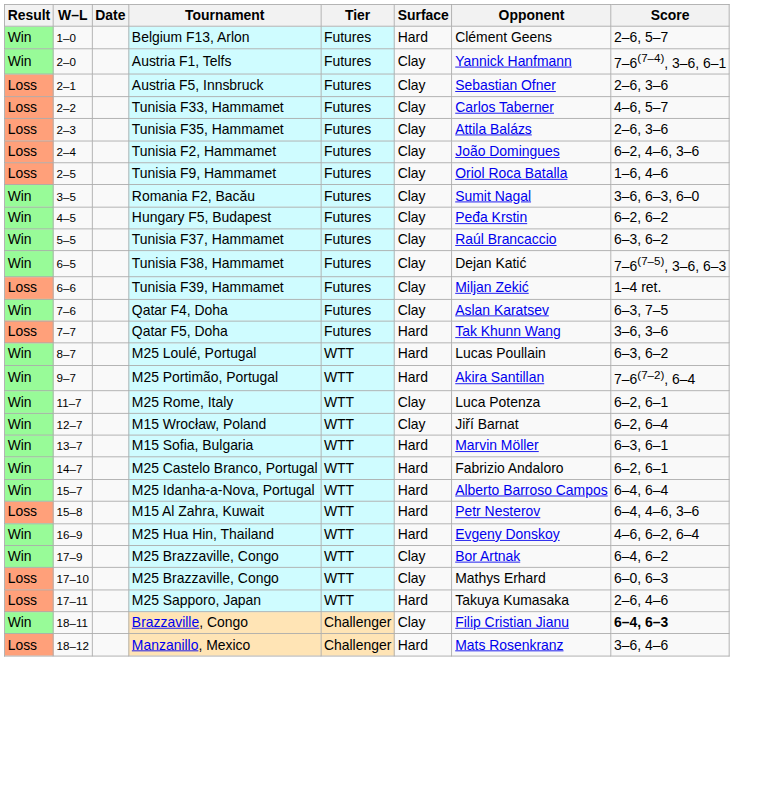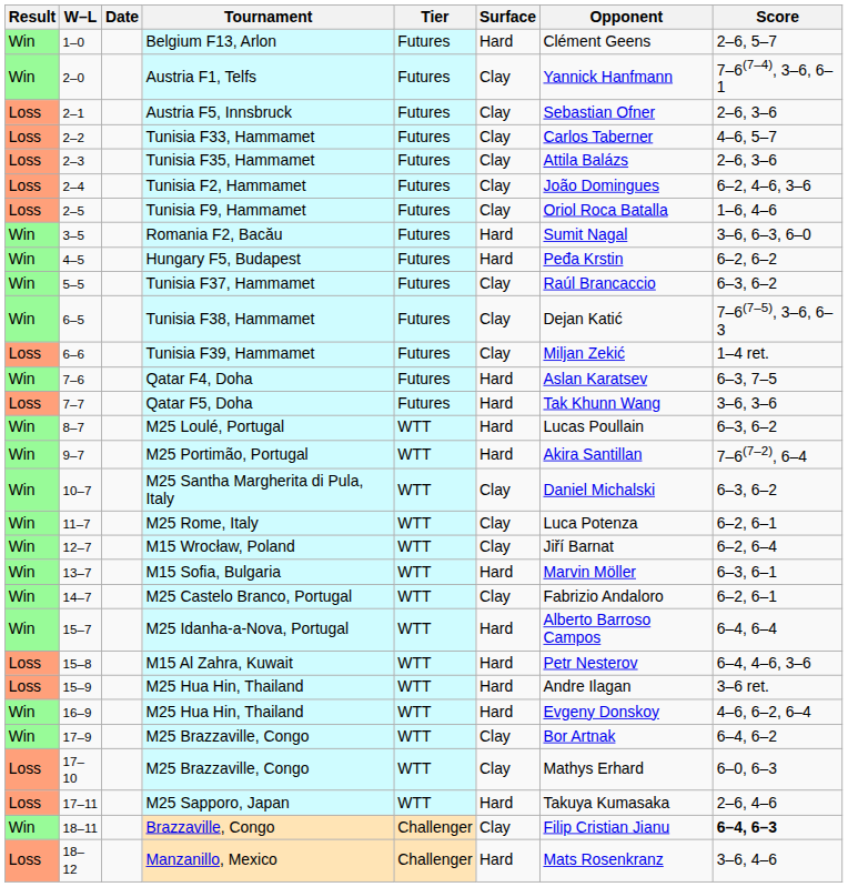Romania F2, Bacău | Surface: Clay -> Hard
Hungary F5, Budapest | Surface: Clay -> Hard
Qatar F4, Doha | Surface: Clay -> Hard
+ row: Win | 10–7 | M25 Santha Margherita di Pula, Italy | WTT | Clay | Daniel Michalski | 6–3, 6–2
M25 Castelo Branco, Portugal | Surface: Hard -> Clay
+ row: Loss | 15–9 | M25 Hua Hin, Thailand | WTT | Hard | Andre Ilagan | 3–6 ret.
